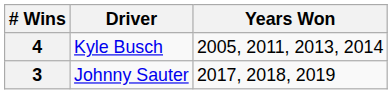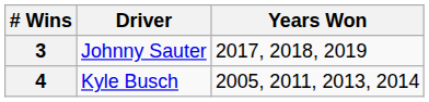rows swapped: 4 <-> 3
